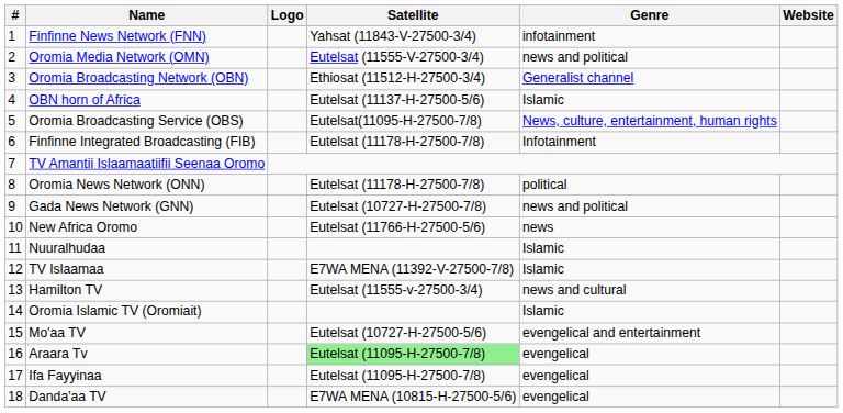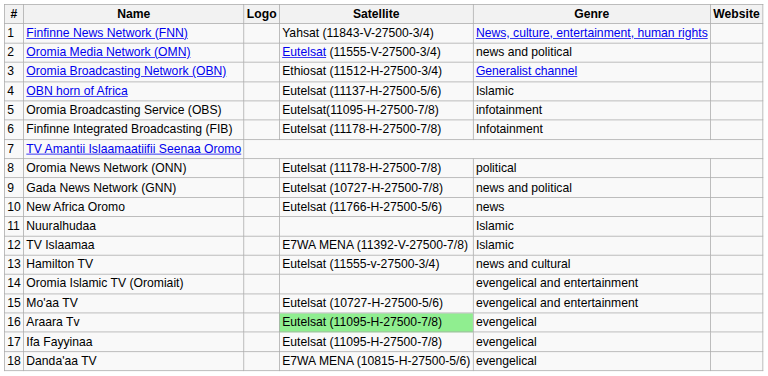Finfinne News Network (FNN) | Genre: infotainment -> News, culture, entertainment, human rights
Oromia Broadcasting Service (OBS) | Genre: News, culture, entertainment, human rights -> infotainment
Oromia Islamic TV (Oromiait) | Genre: Islamic -> evengelical and entertainment
